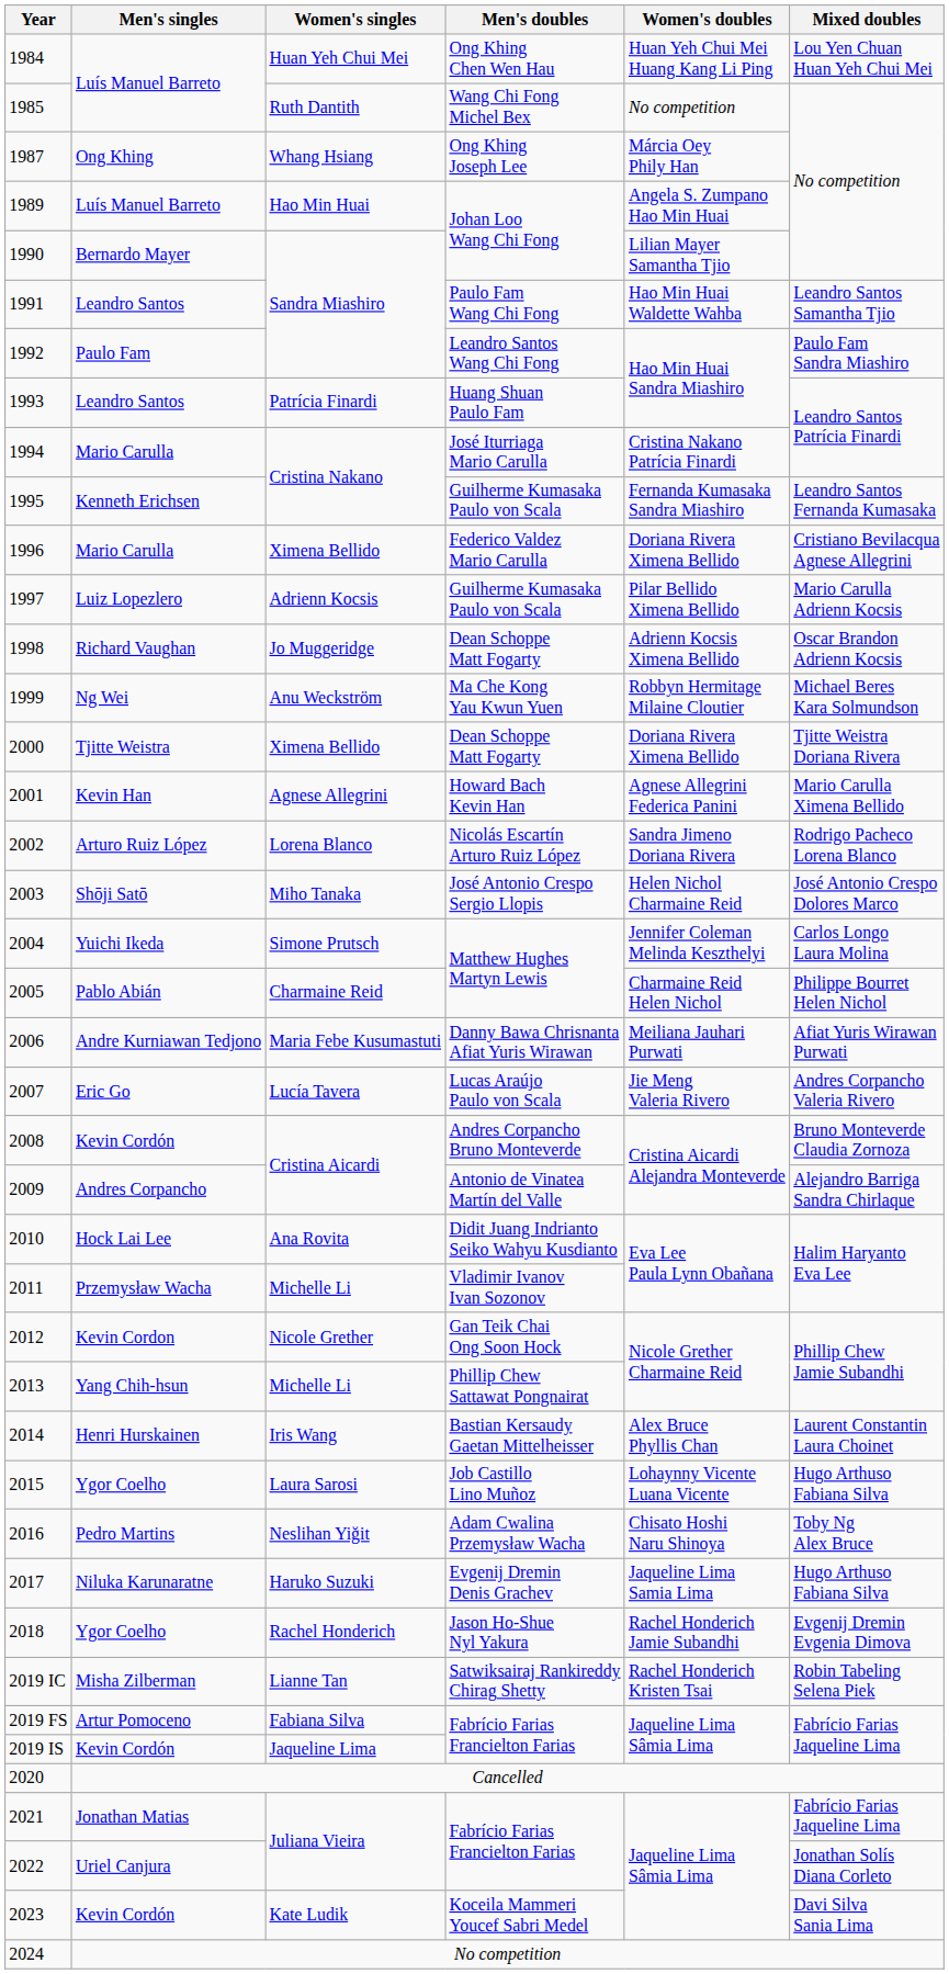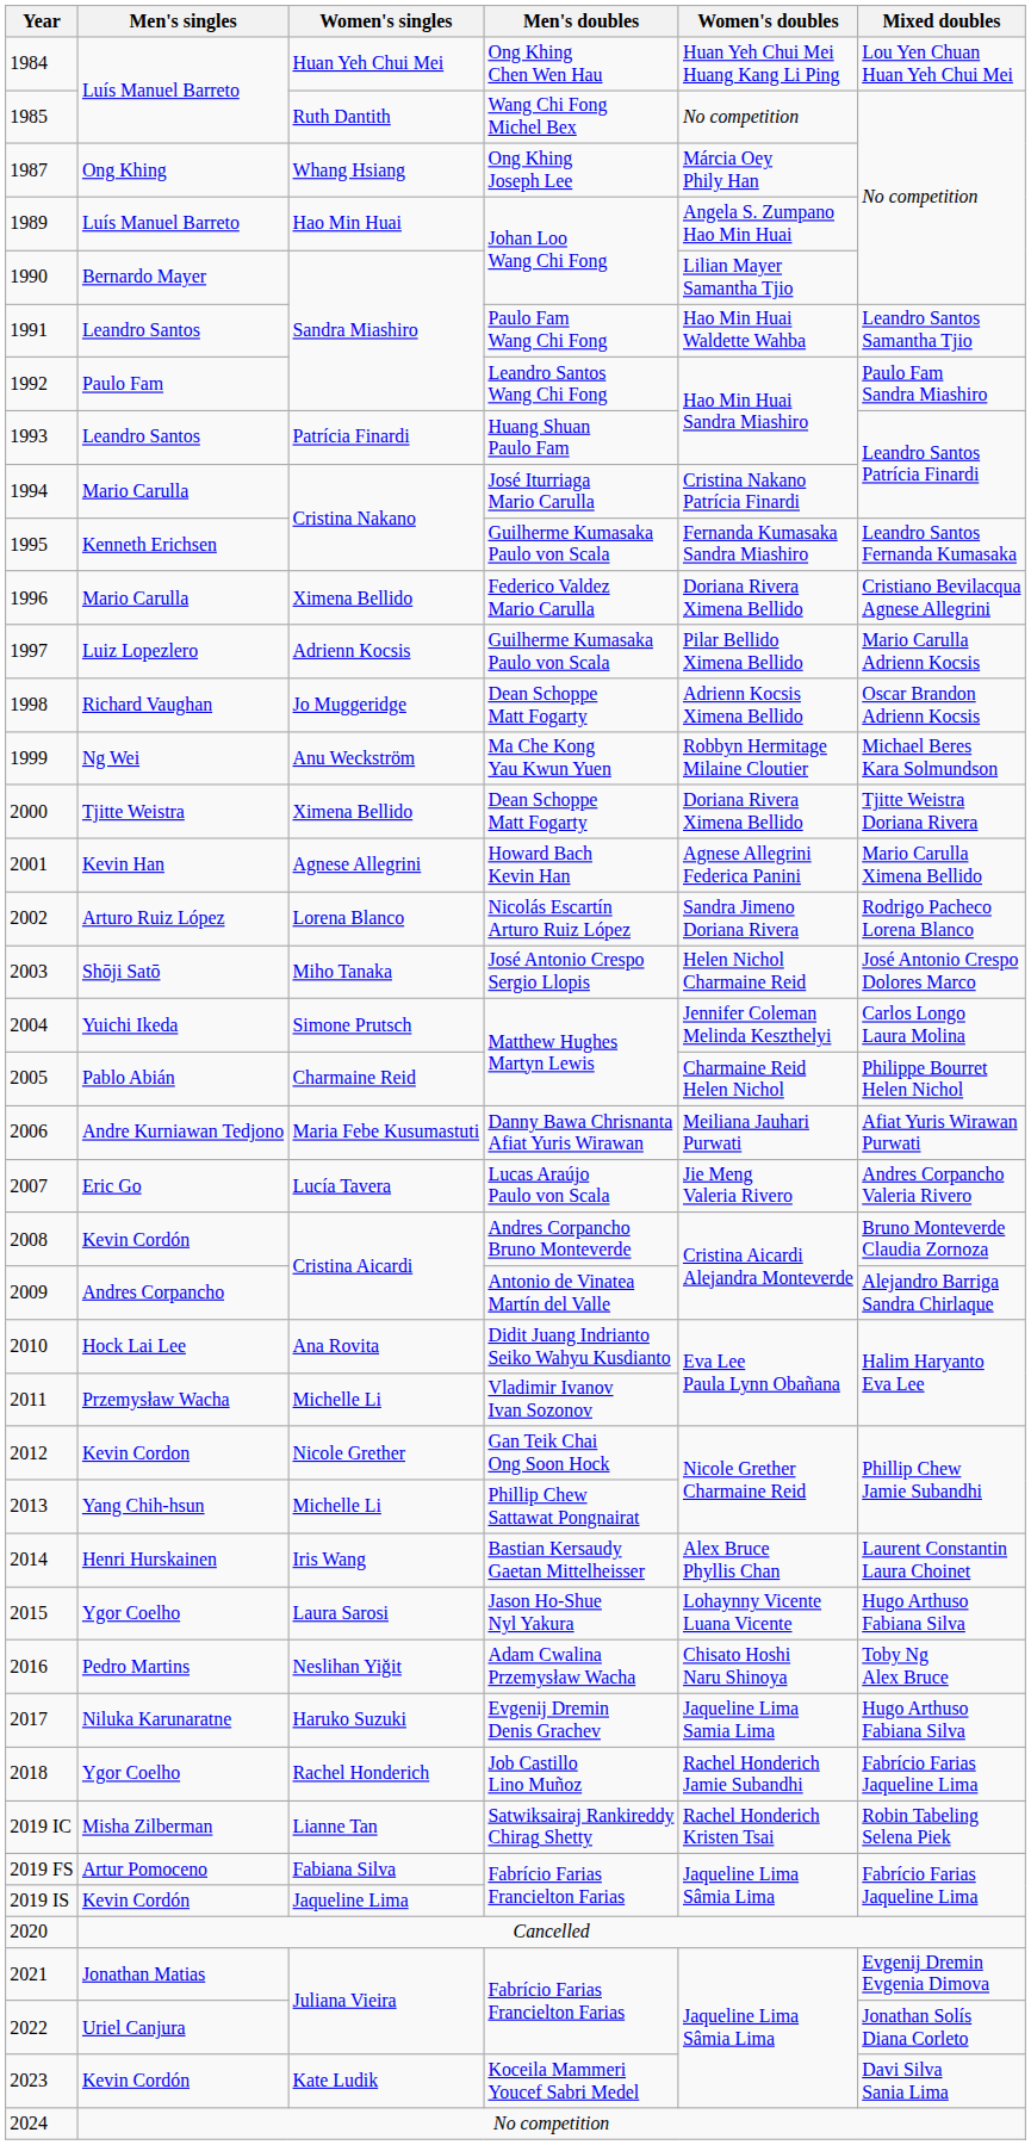2015 | Men's doubles: Job Castillo Lino Muñoz -> Jason Ho-Shue Nyl Yakura
2018 | Men's doubles: Jason Ho-Shue Nyl Yakura -> Job Castillo Lino Muñoz
2018 | Mixed doubles: Evgenij Dremin Evgenia Dimova -> Fabrício Farias Jaqueline Lima
2021 | Mixed doubles: Fabrício Farias Jaqueline Lima -> Evgenij Dremin Evgenia Dimova
